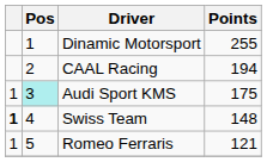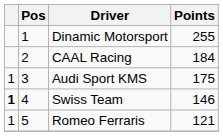CAAL Racing | Points: 194 -> 184
Audi Sport KMS | Pos: paleturquoise background -> no background
Swiss Team | Points: 148 -> 146
